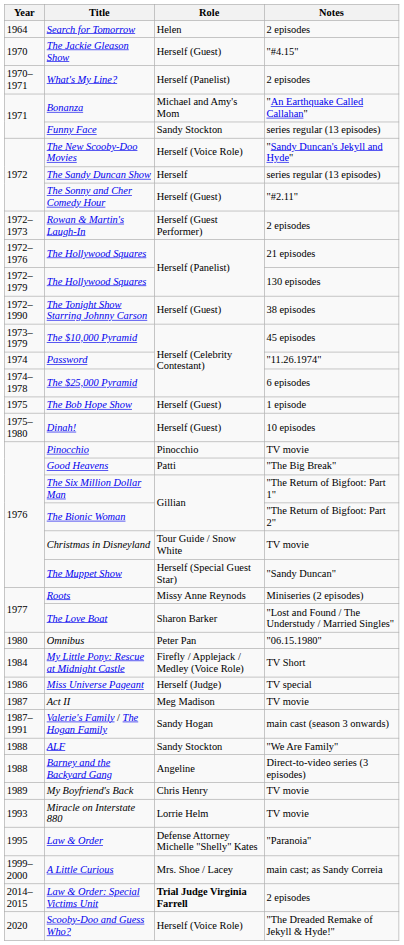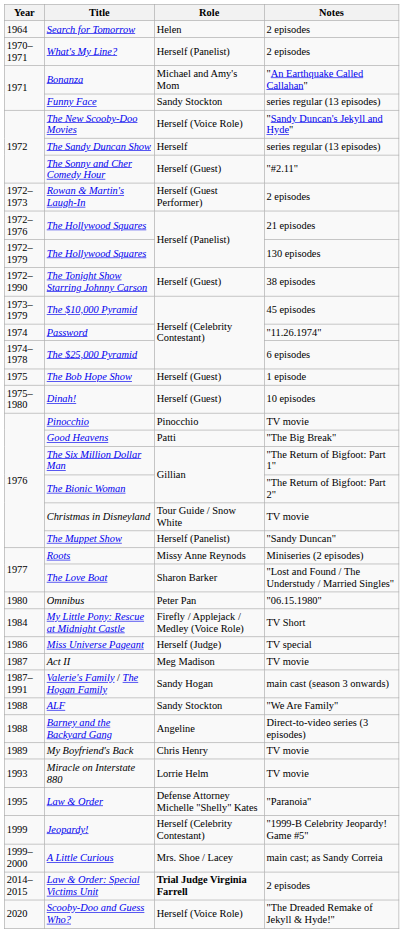- row: 1970 | The Jackie Gleason Show | Herself (Guest) | "#4.15"
The Muppet Show | Role: Herself (Special Guest Star) -> Herself (Panelist)
+ row: 1999 | Jeopardy! | Herself (Celebrity Contestant) | "1999-B Celebrity Jeopardy! Game #5"
